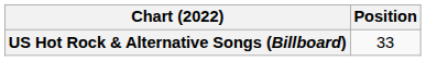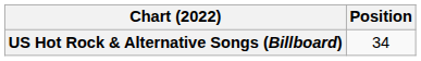US Hot Rock & Alternative Songs (Billboard) | Position: 33 -> 34
